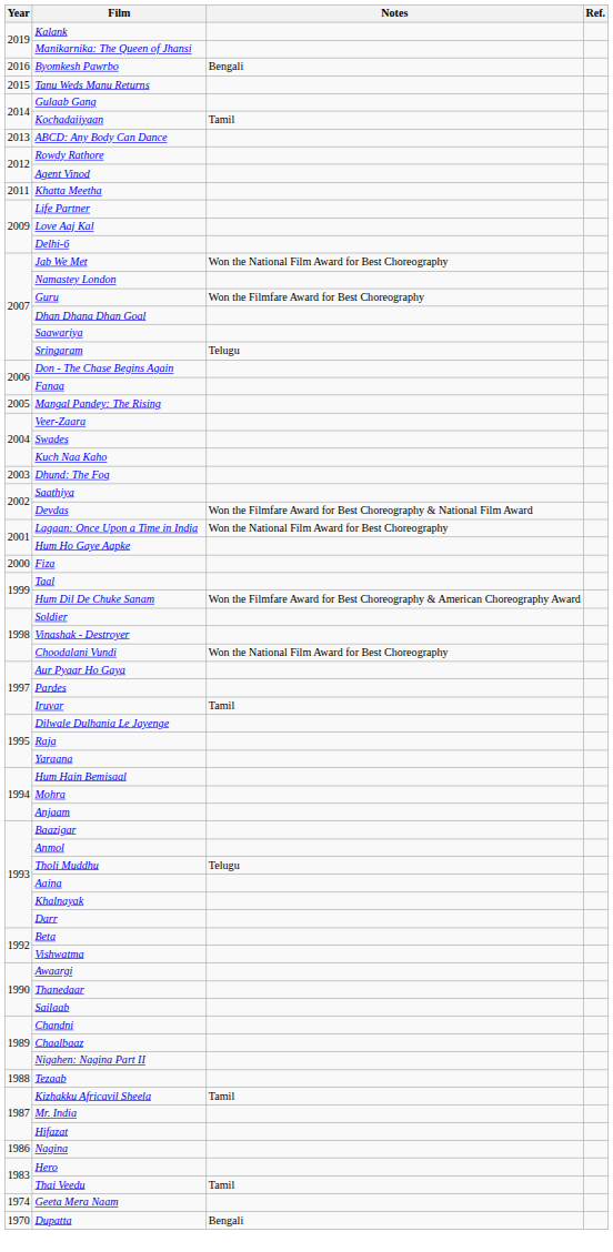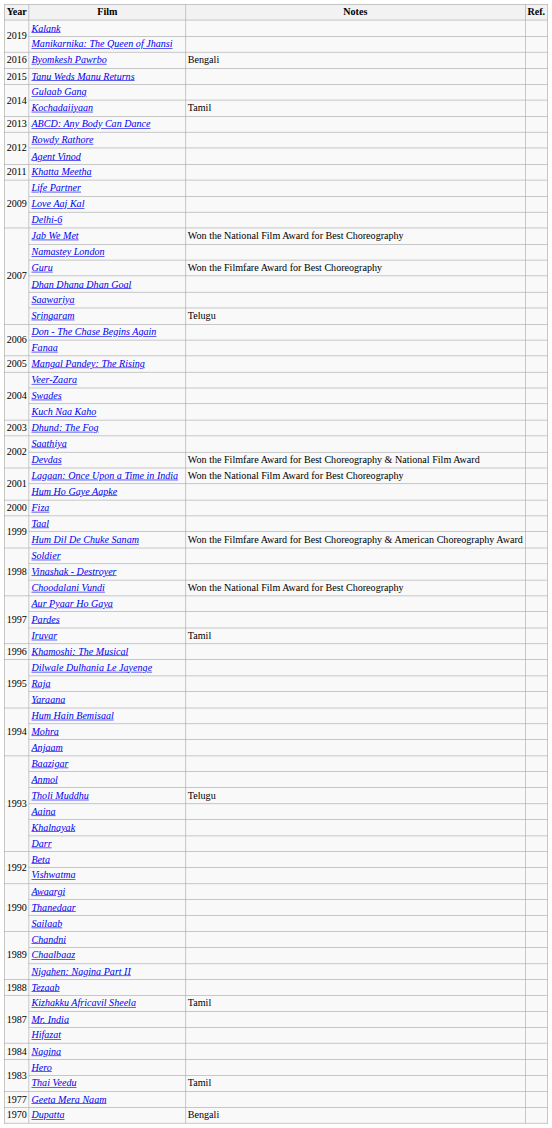+ row: 1996 | Khamoshi: The Musical
Nagina | Year: 1986 -> 1984
Geeta Mera Naam | Year: 1974 -> 1977
